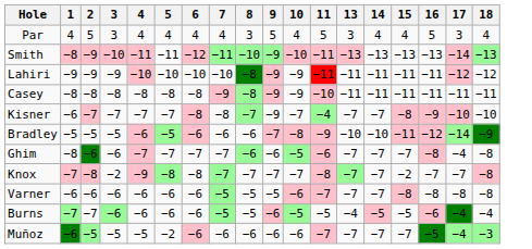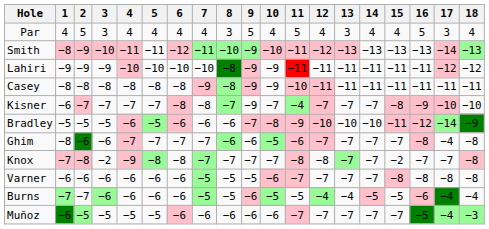+ column: 12 | 4 | −12 | −11 | −11 | −7 | −10 | −7 | −8 | −7 | −4 | −7
Muñoz | 5: −2 -> −5
